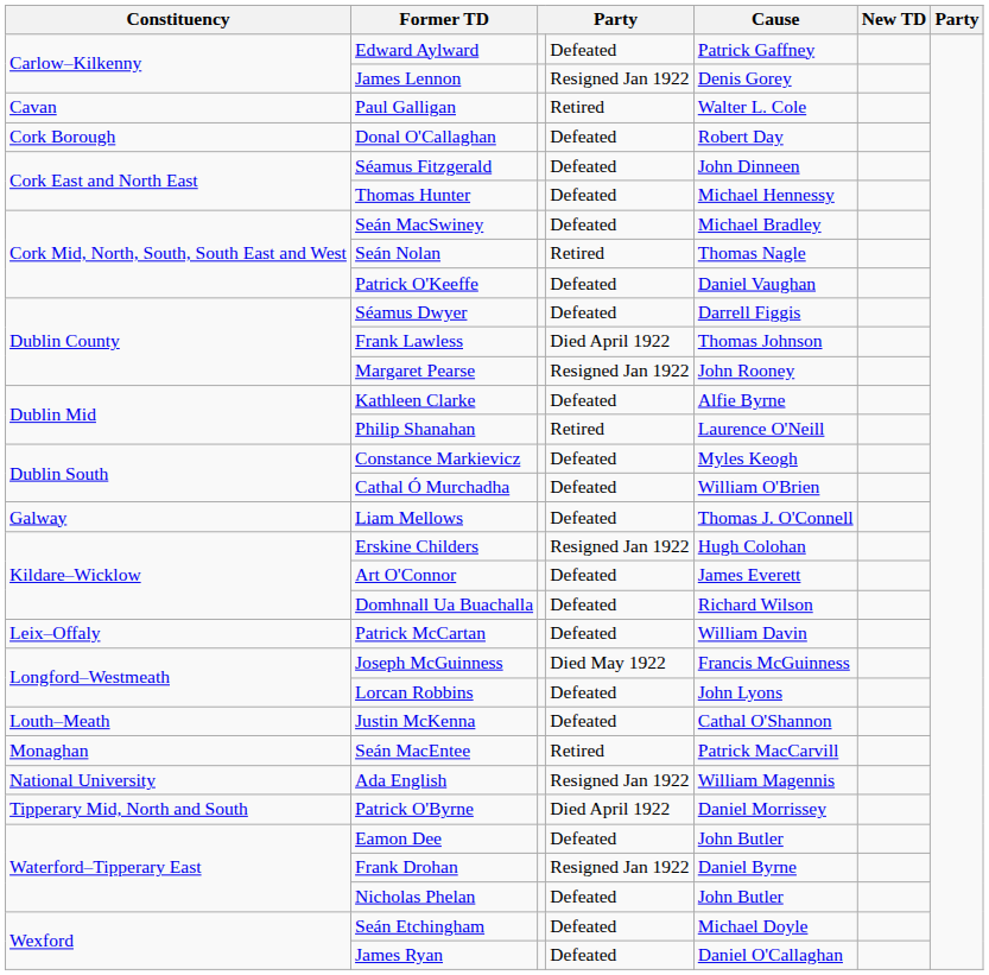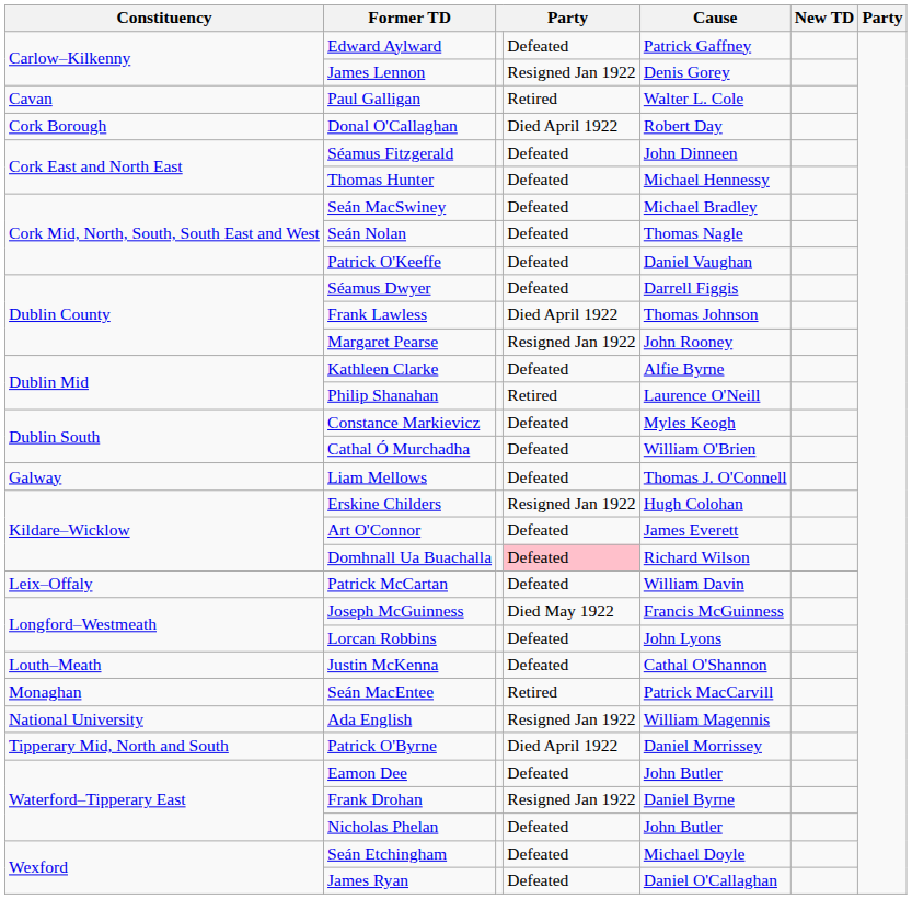Donal O'Callaghan | column 4: Defeated -> Died April 1922
Seán Nolan | column 4: Retired -> Defeated
Domhnall Ua Buachalla | column 4: no background -> pink background
